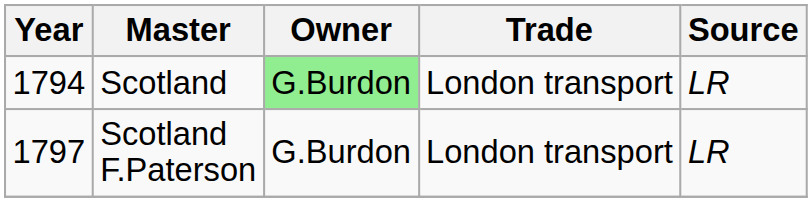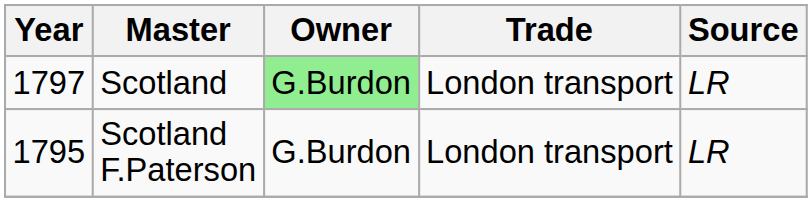Scotland | Year: 1794 -> 1797
Scotland F.Paterson | Year: 1797 -> 1795
